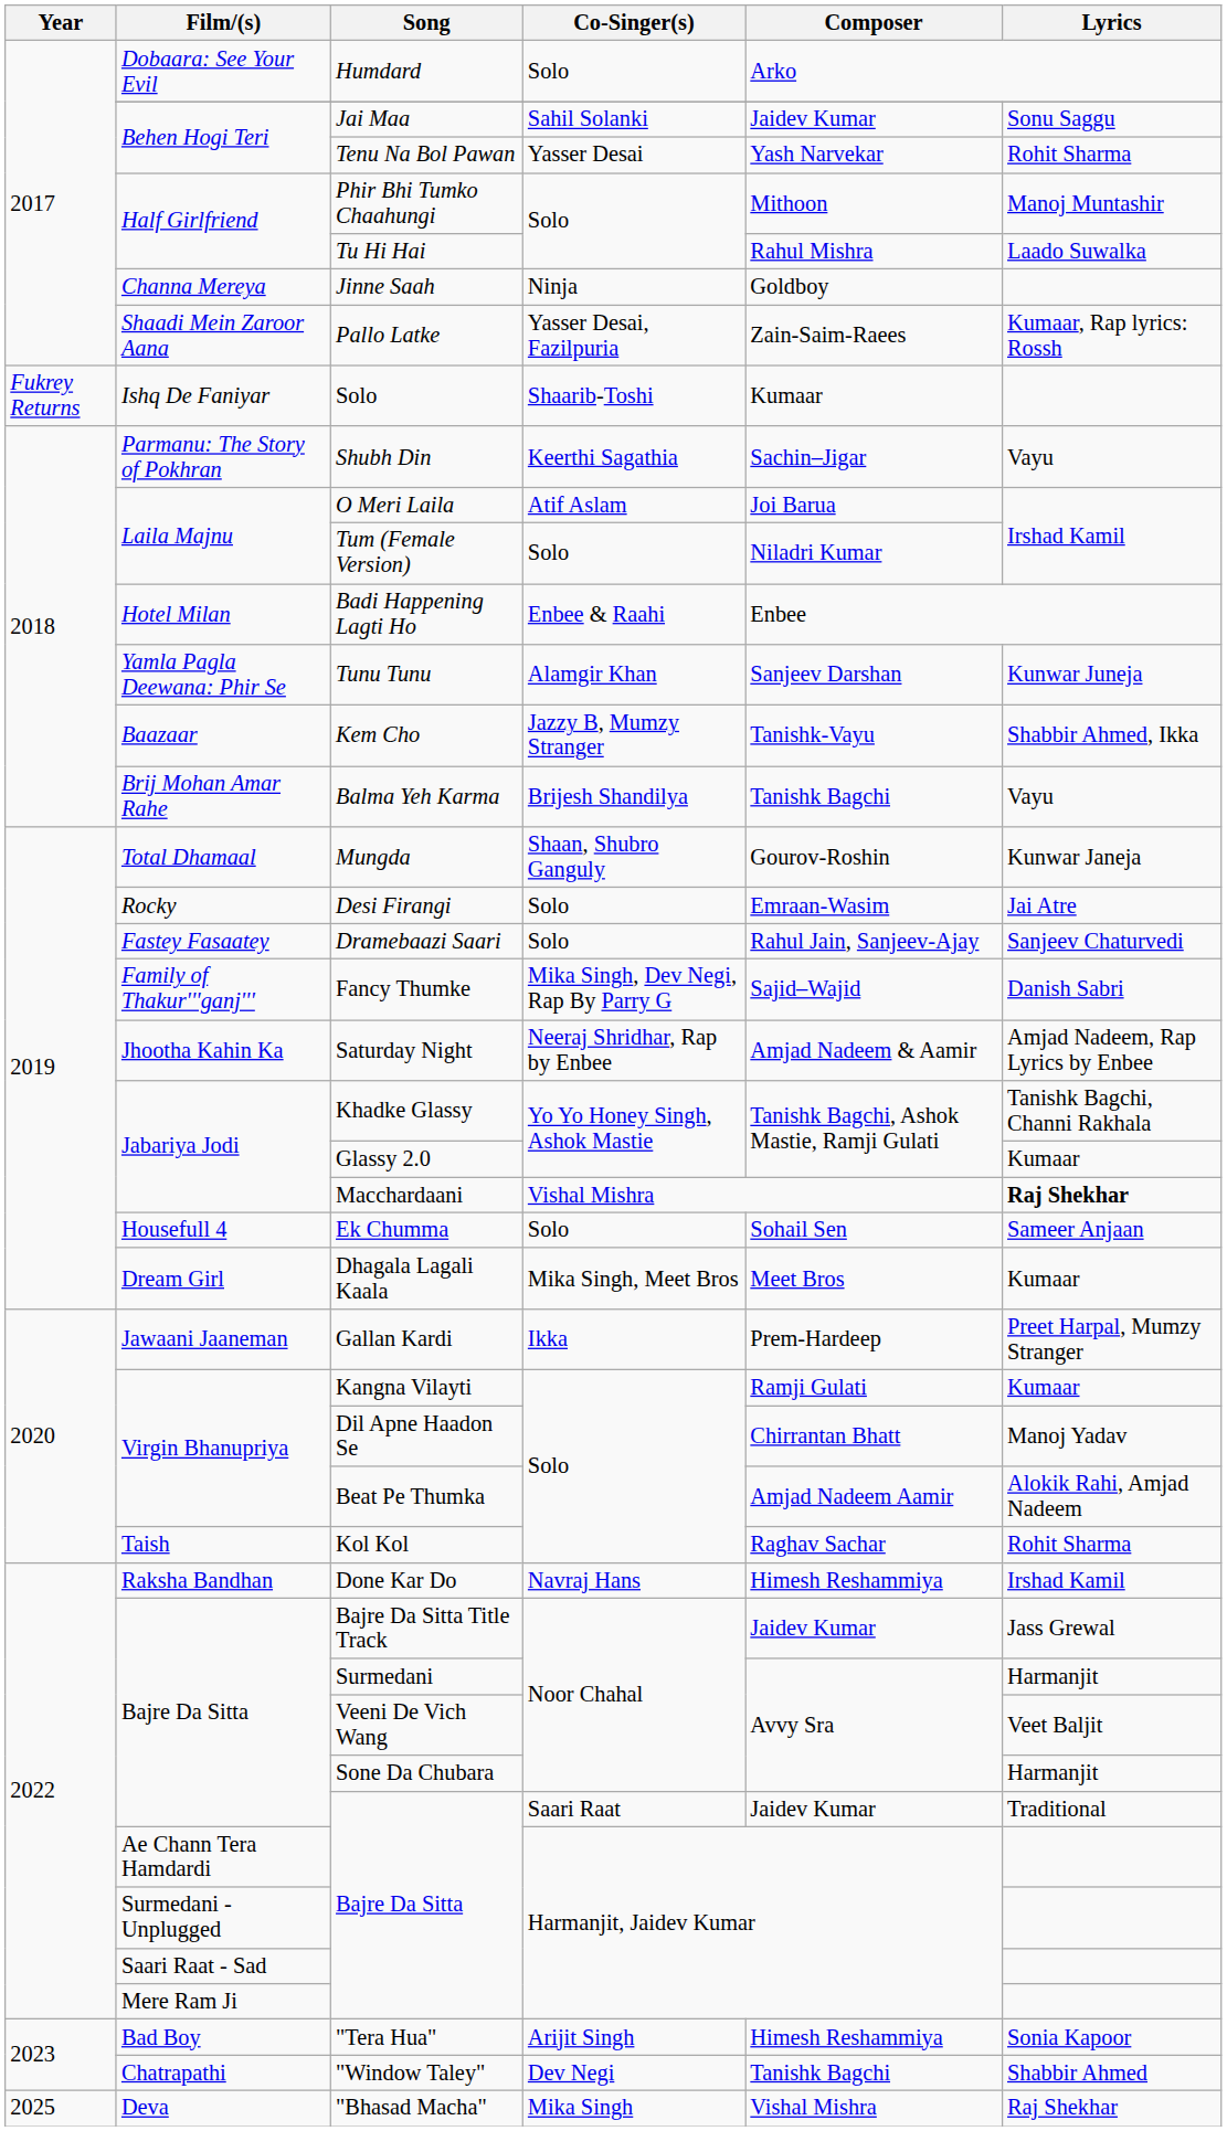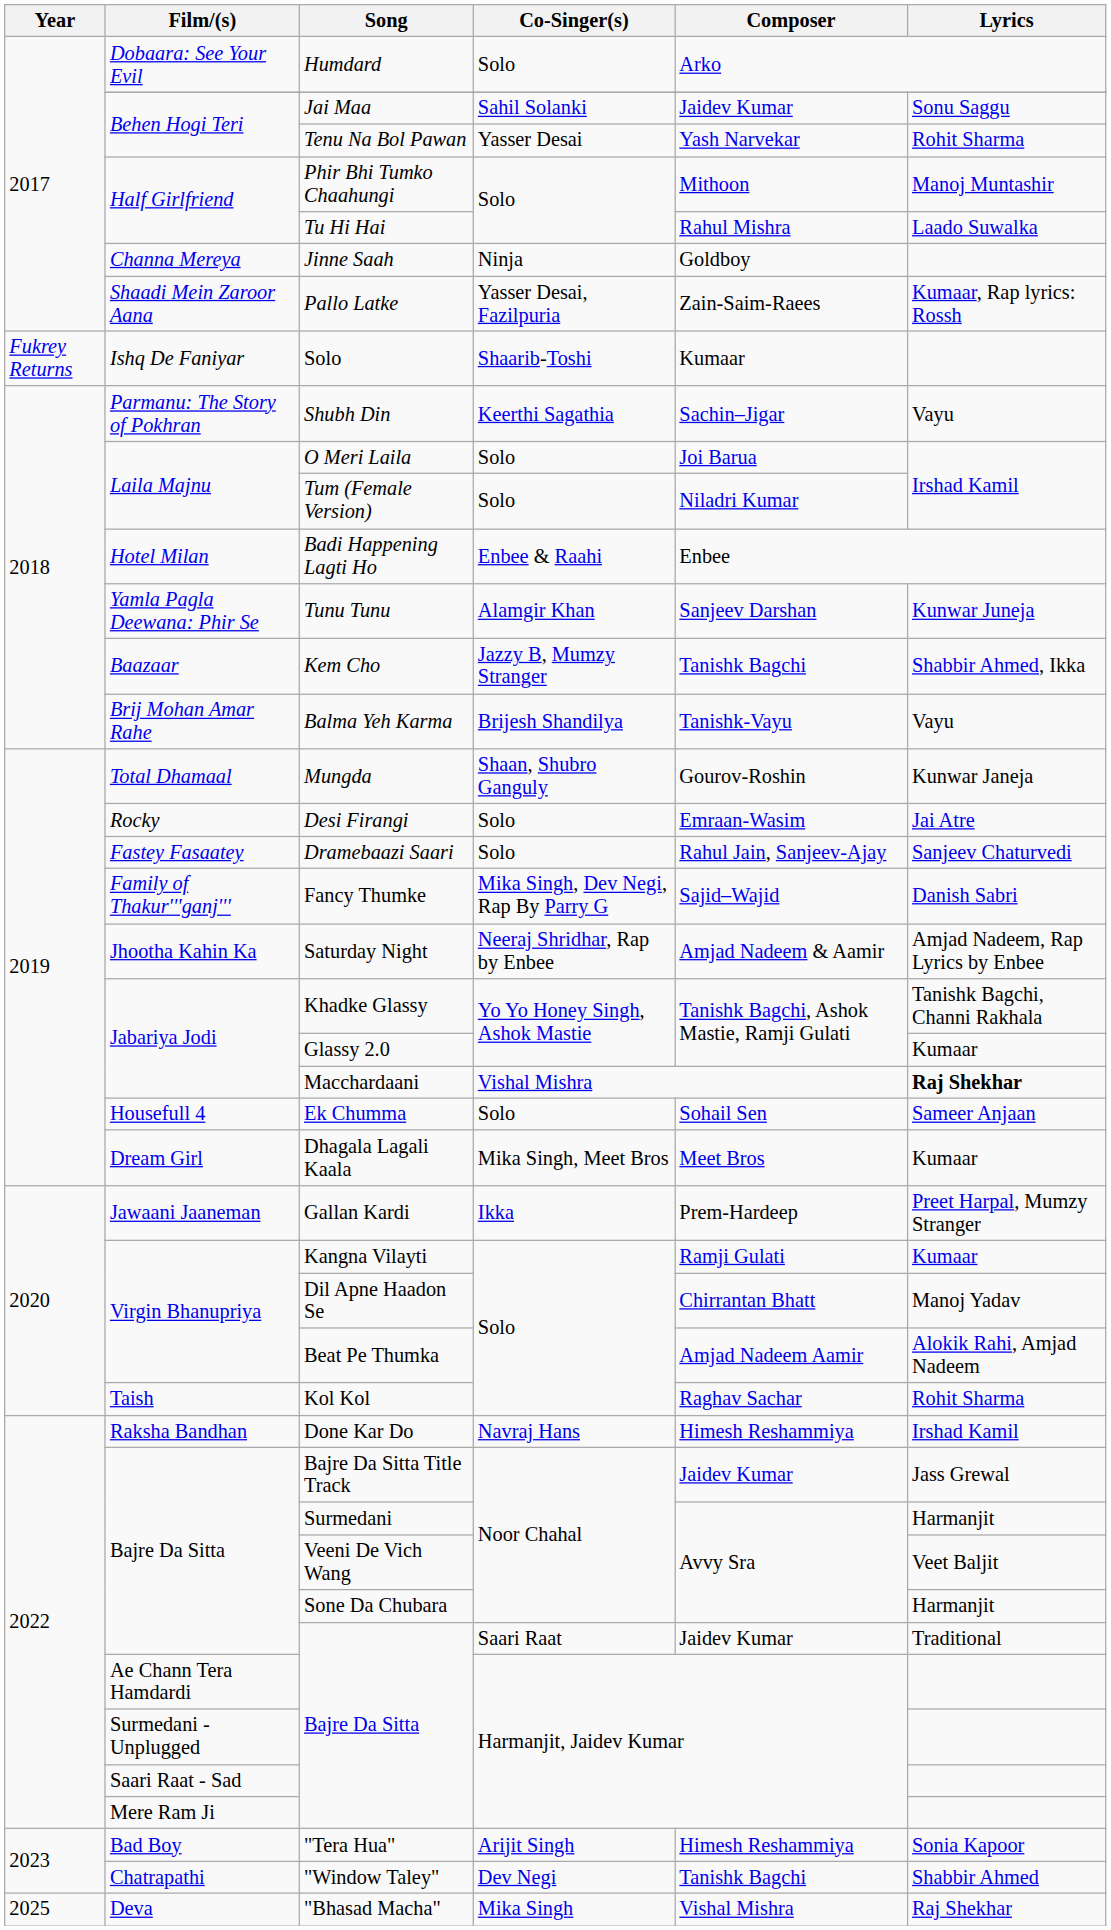O Meri Laila | Co-Singer(s): Atif Aslam -> Solo
Kem Cho | Composer: Tanishk-Vayu -> Tanishk Bagchi
Balma Yeh Karma | Composer: Tanishk Bagchi -> Tanishk-Vayu
